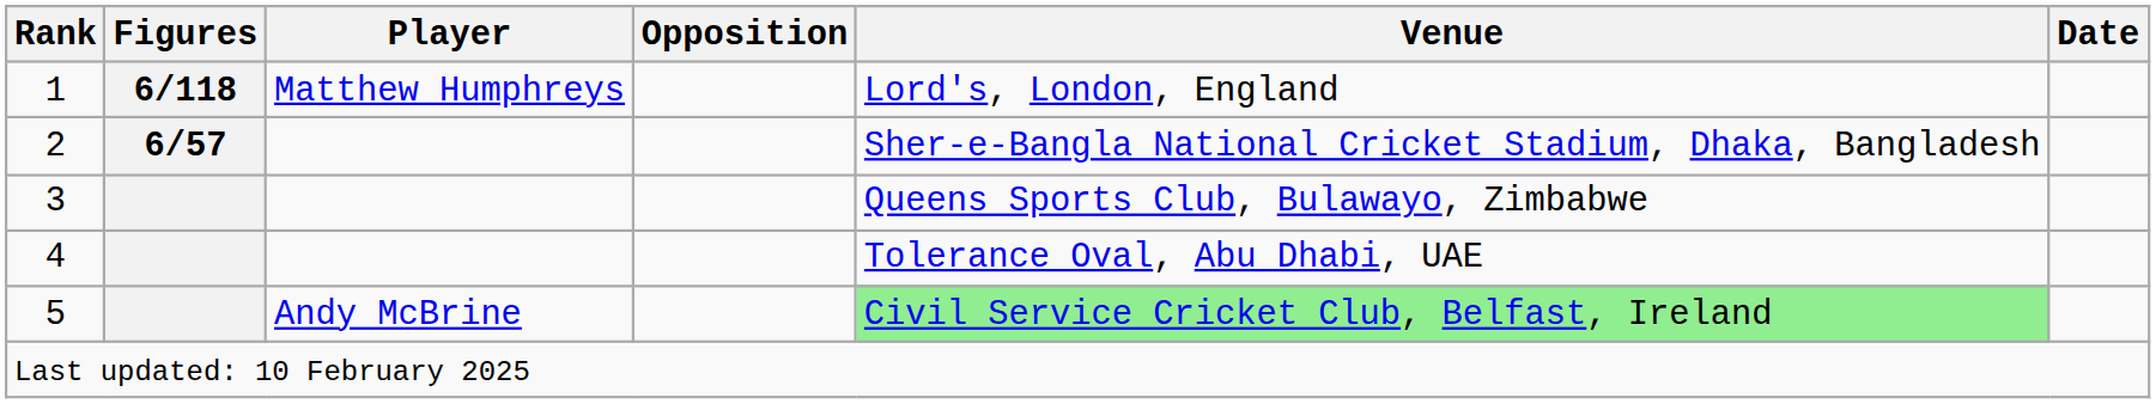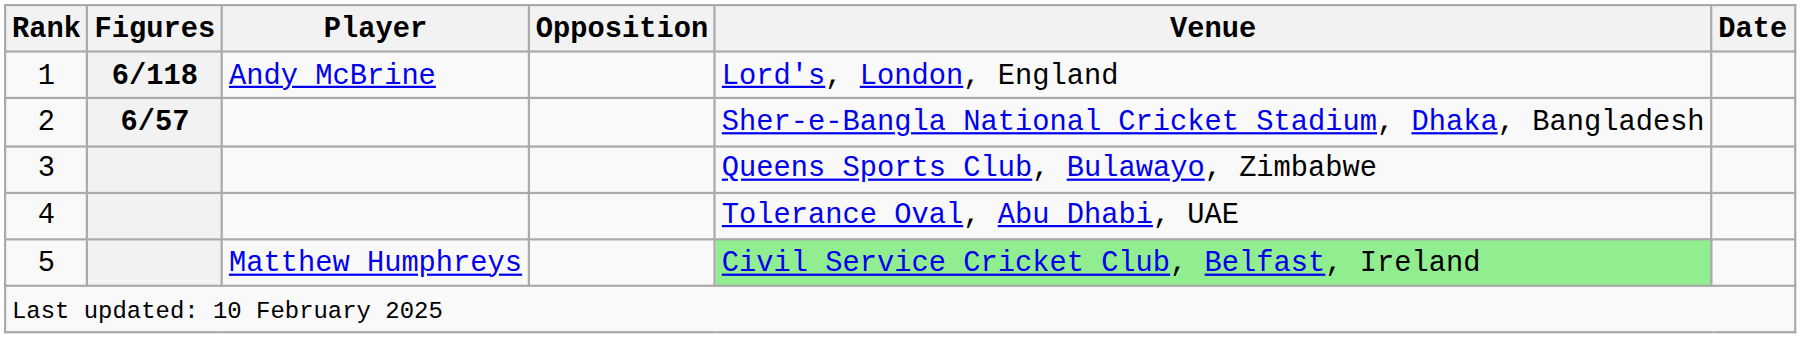1 | Player: Matthew Humphreys -> Andy McBrine
5 | Player: Andy McBrine -> Matthew Humphreys
